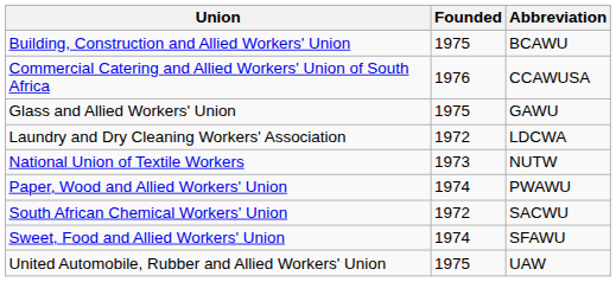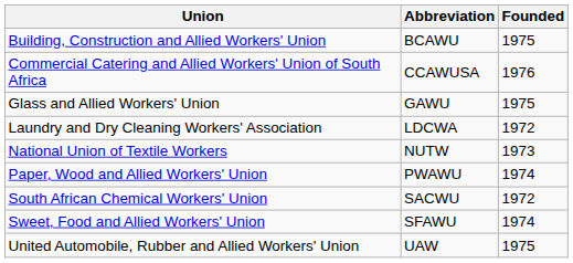columns swapped: Abbreviation <-> Founded
